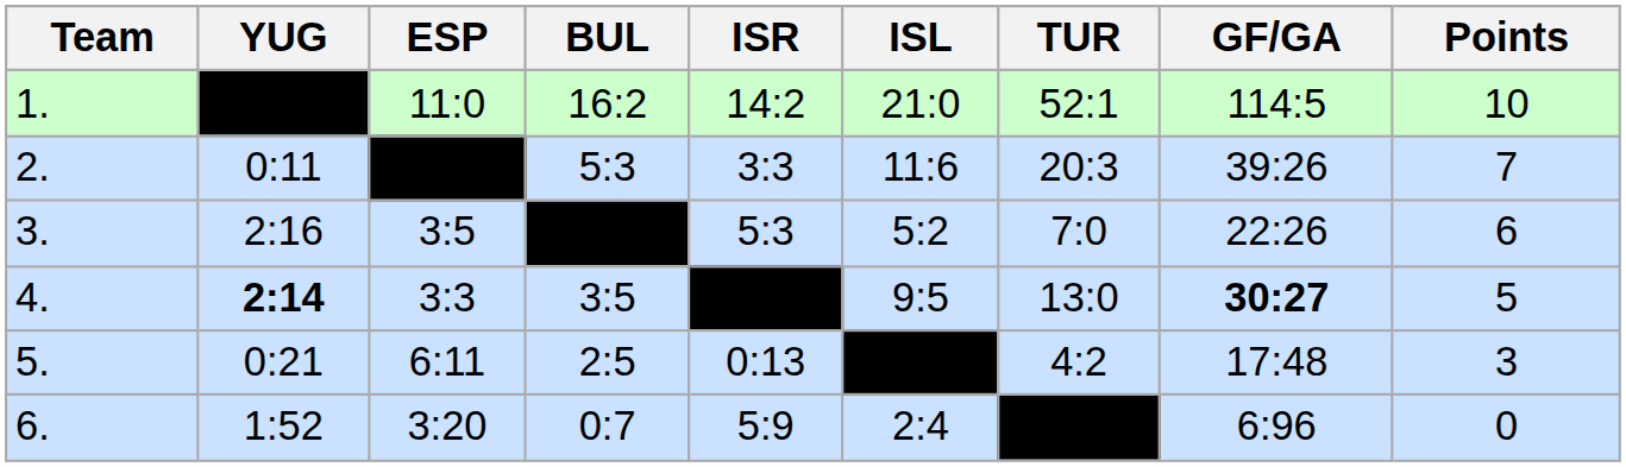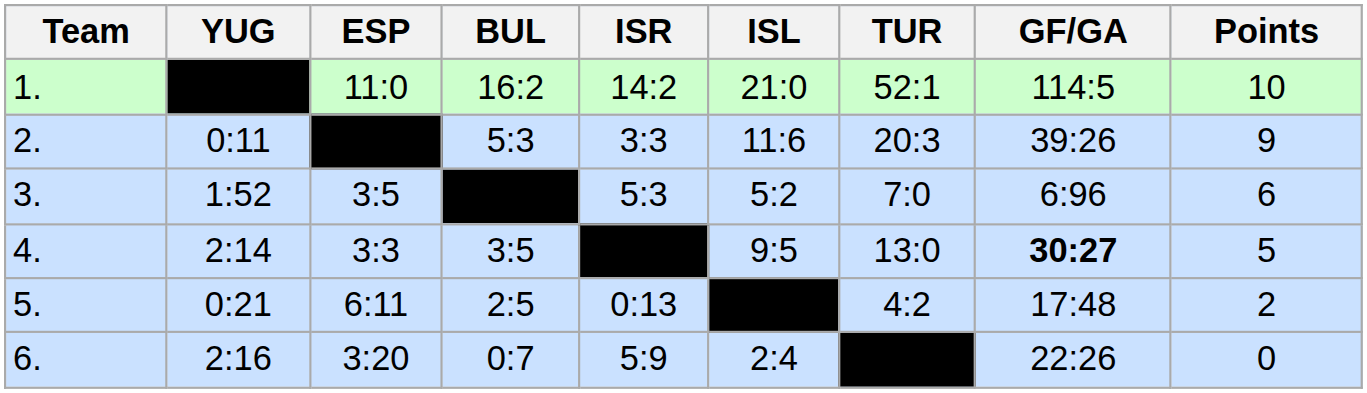2. | Points: 7 -> 9
3. | YUG: 2:16 -> 1:52
3. | GF/GA: 22:26 -> 6:96
4. | YUG: bold -> normal
5. | Points: 3 -> 2
6. | YUG: 1:52 -> 2:16
6. | GF/GA: 6:96 -> 22:26
